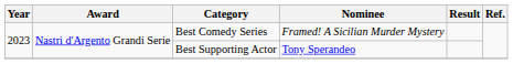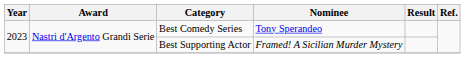Best Comedy Series | Nominee: Framed! A Sicilian Murder Mystery -> Tony Sperandeo
Best Supporting Actor | Nominee: Tony Sperandeo -> Framed! A Sicilian Murder Mystery
